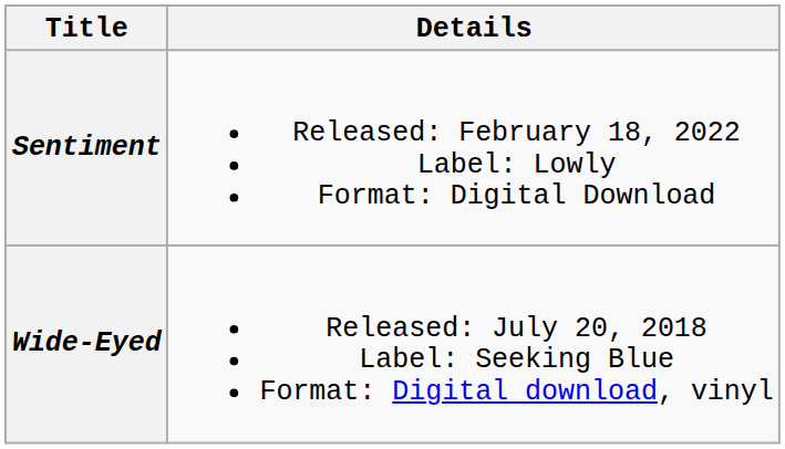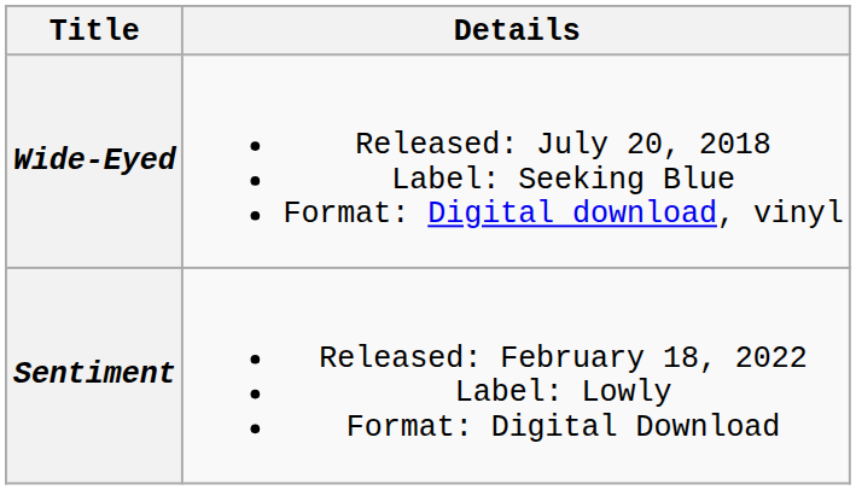rows swapped: Wide-Eyed <-> Sentiment
